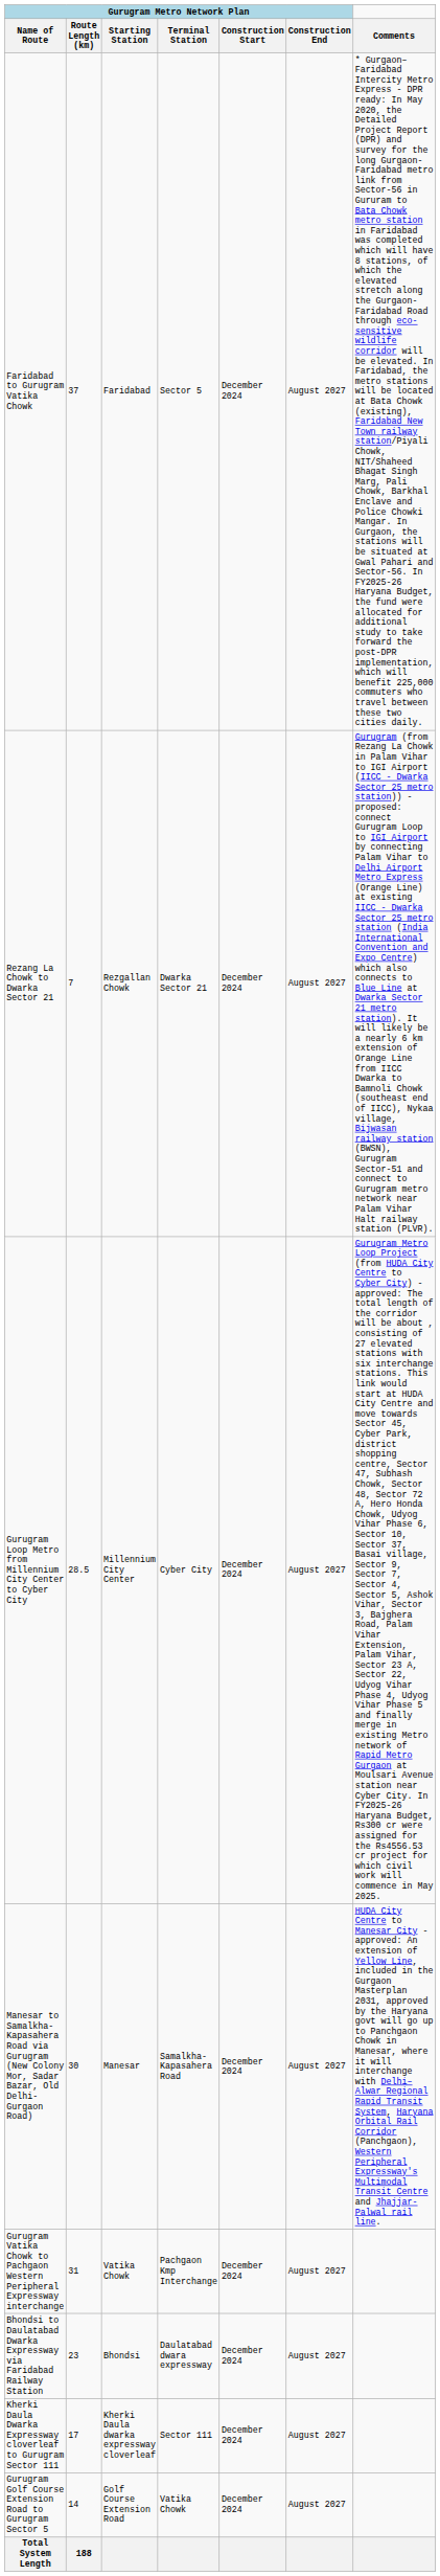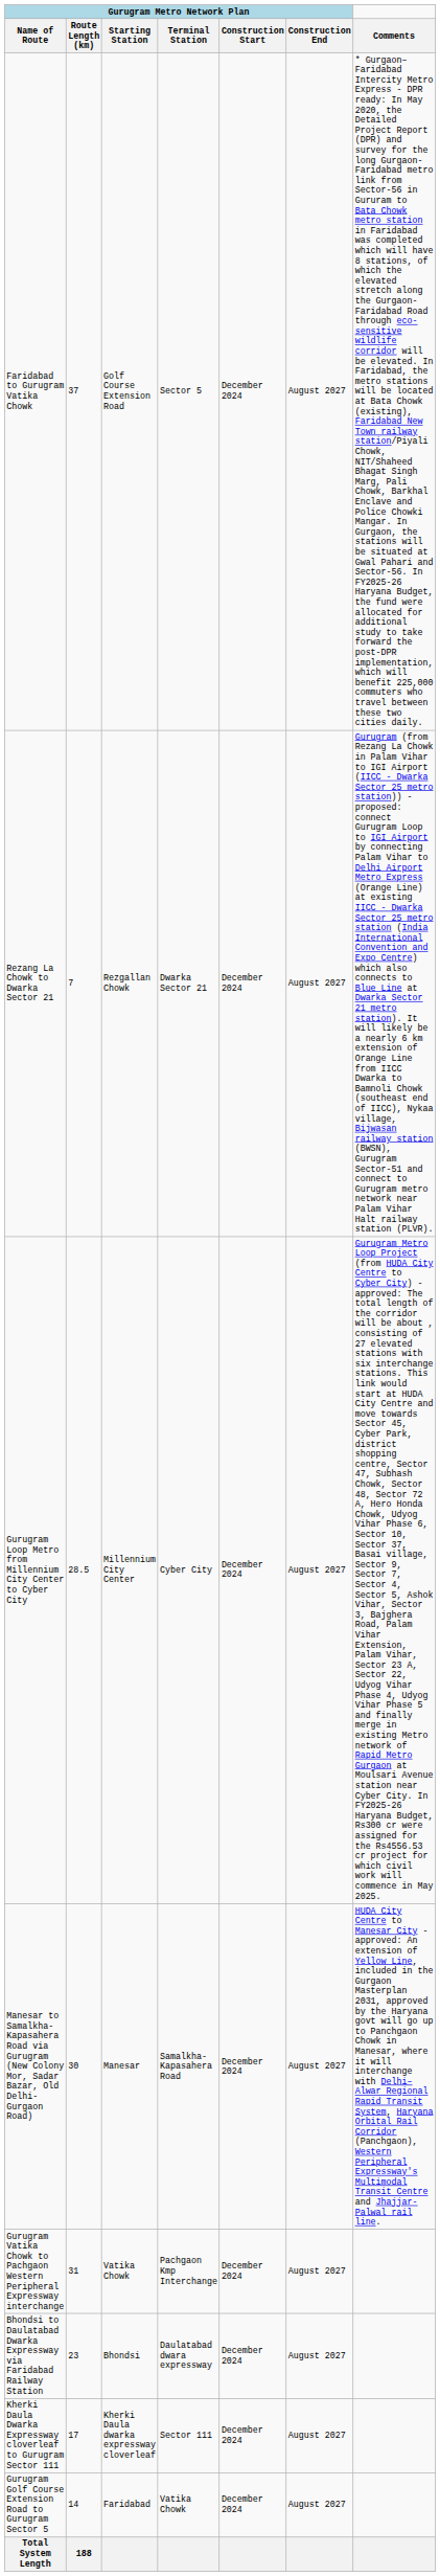Faridabad to Gurugram Vatika Chowk | Gurugram Metro Network Plan / Starting Station: Faridabad -> Golf Course Extension Road
Gurugram Golf Course Extension Road to Gurugram Sector 5 | Gurugram Metro Network Plan / Starting Station: Golf Course Extension Road -> Faridabad
